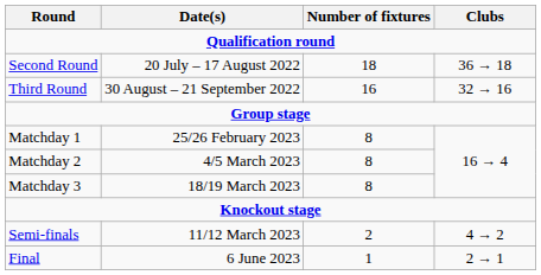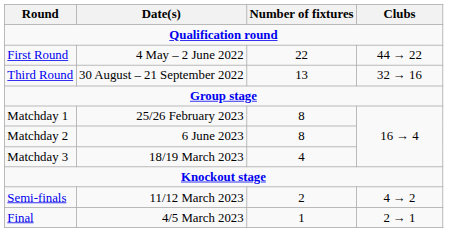+ row: First Round | 4 May – 2 June 2022 | 22 | 44 → 22
- row: Second Round | 20 July – 17 August 2022 | 18 | 36 → 18
Third Round | Number of fixtures: 16 -> 13
Matchday 2 | Date(s): 4/5 March 2023 -> 6 June 2023
Matchday 3 | Number of fixtures: 8 -> 4
Final | Date(s): 6 June 2023 -> 4/5 March 2023
